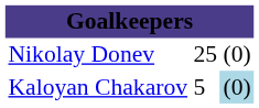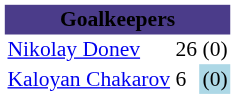Nikolay Donev | column 2: 25 -> 26
Kaloyan Chakarov | column 2: 5 -> 6
